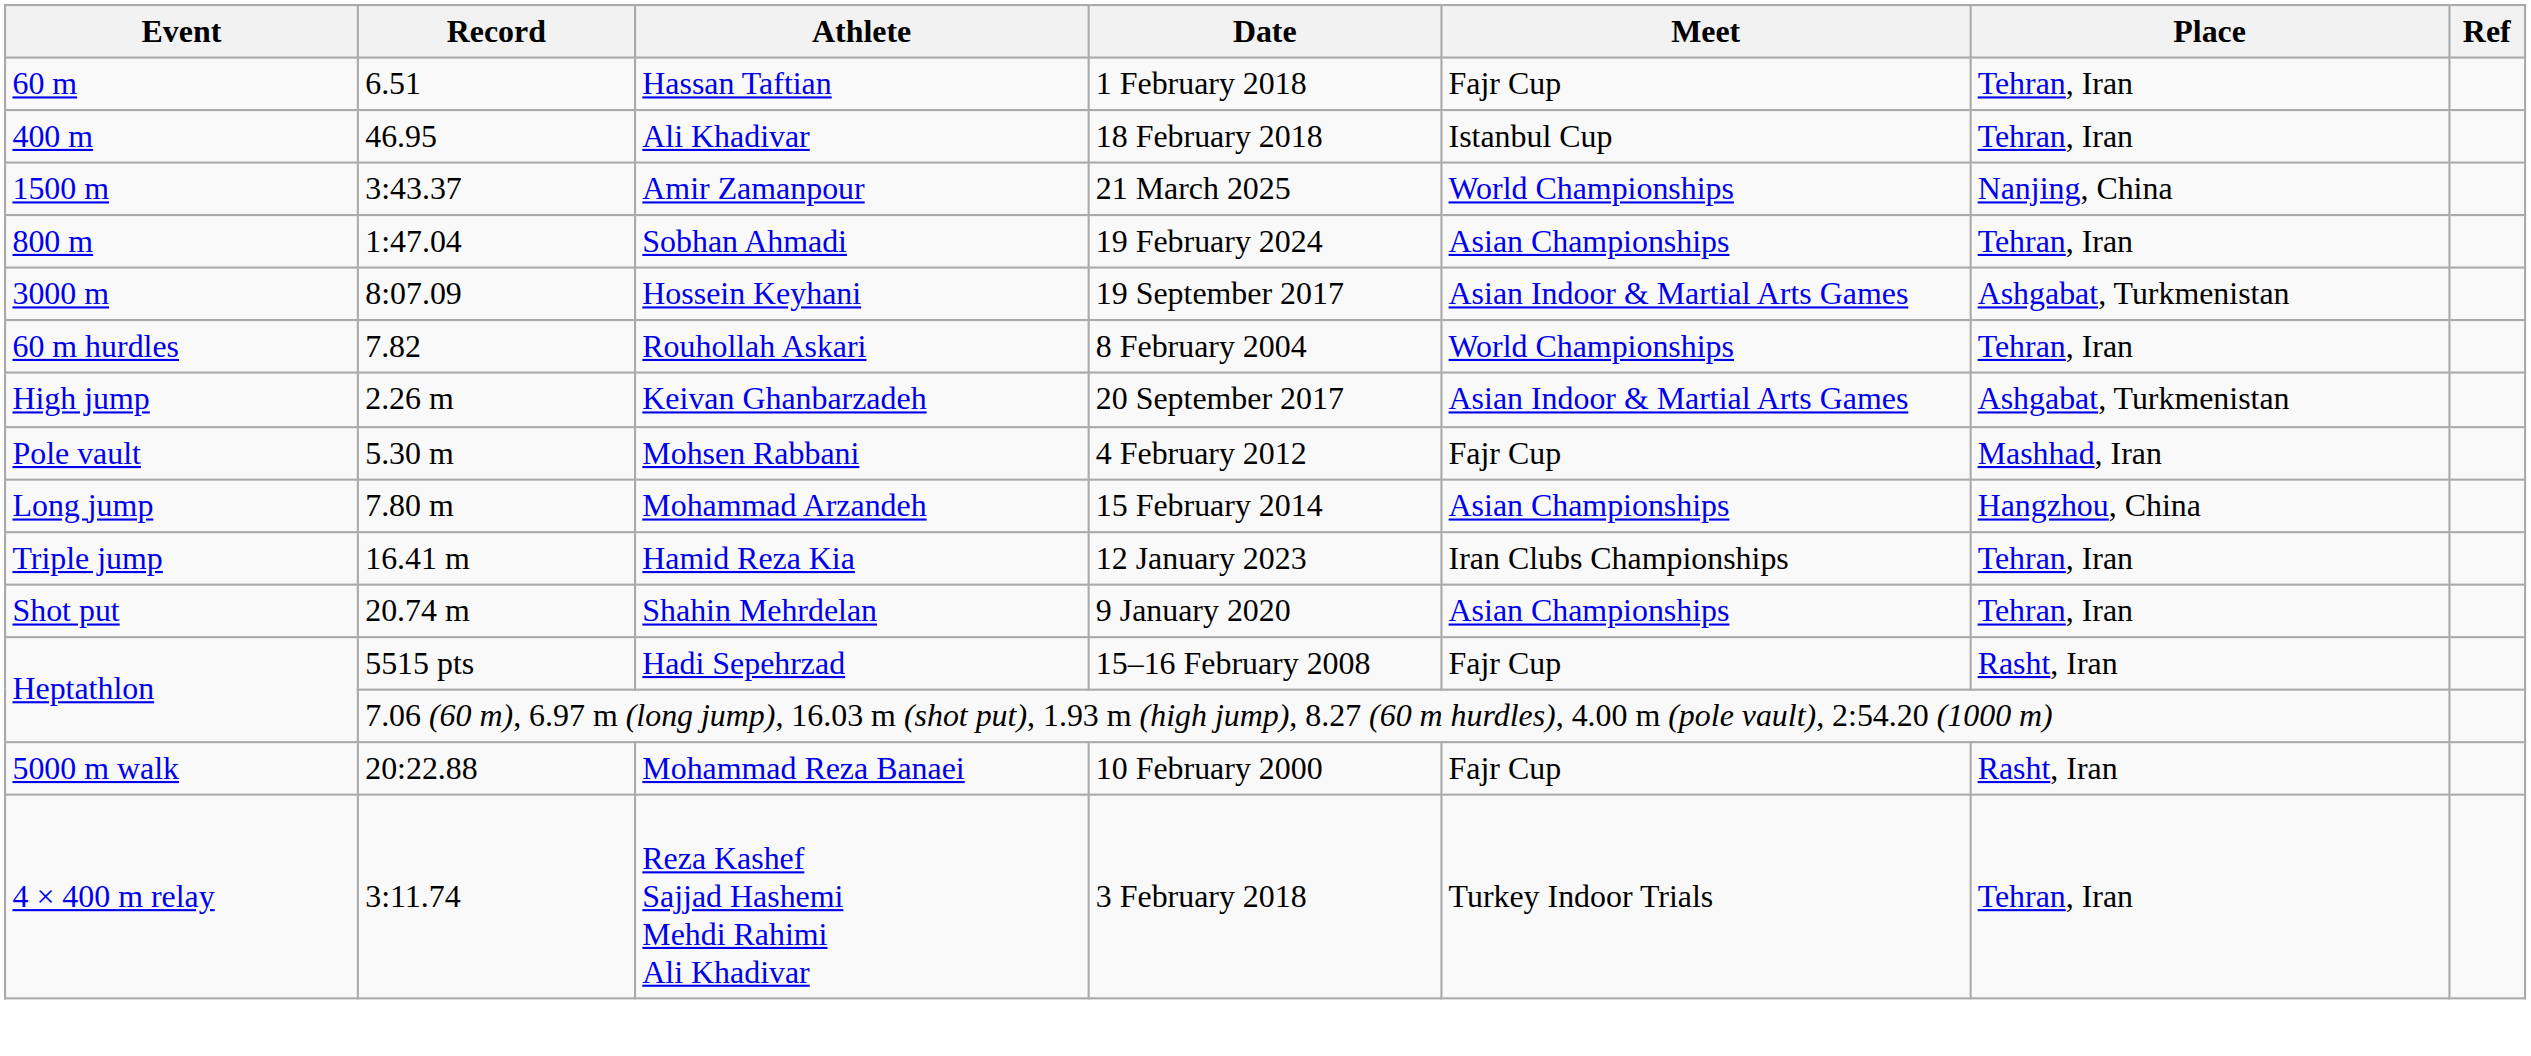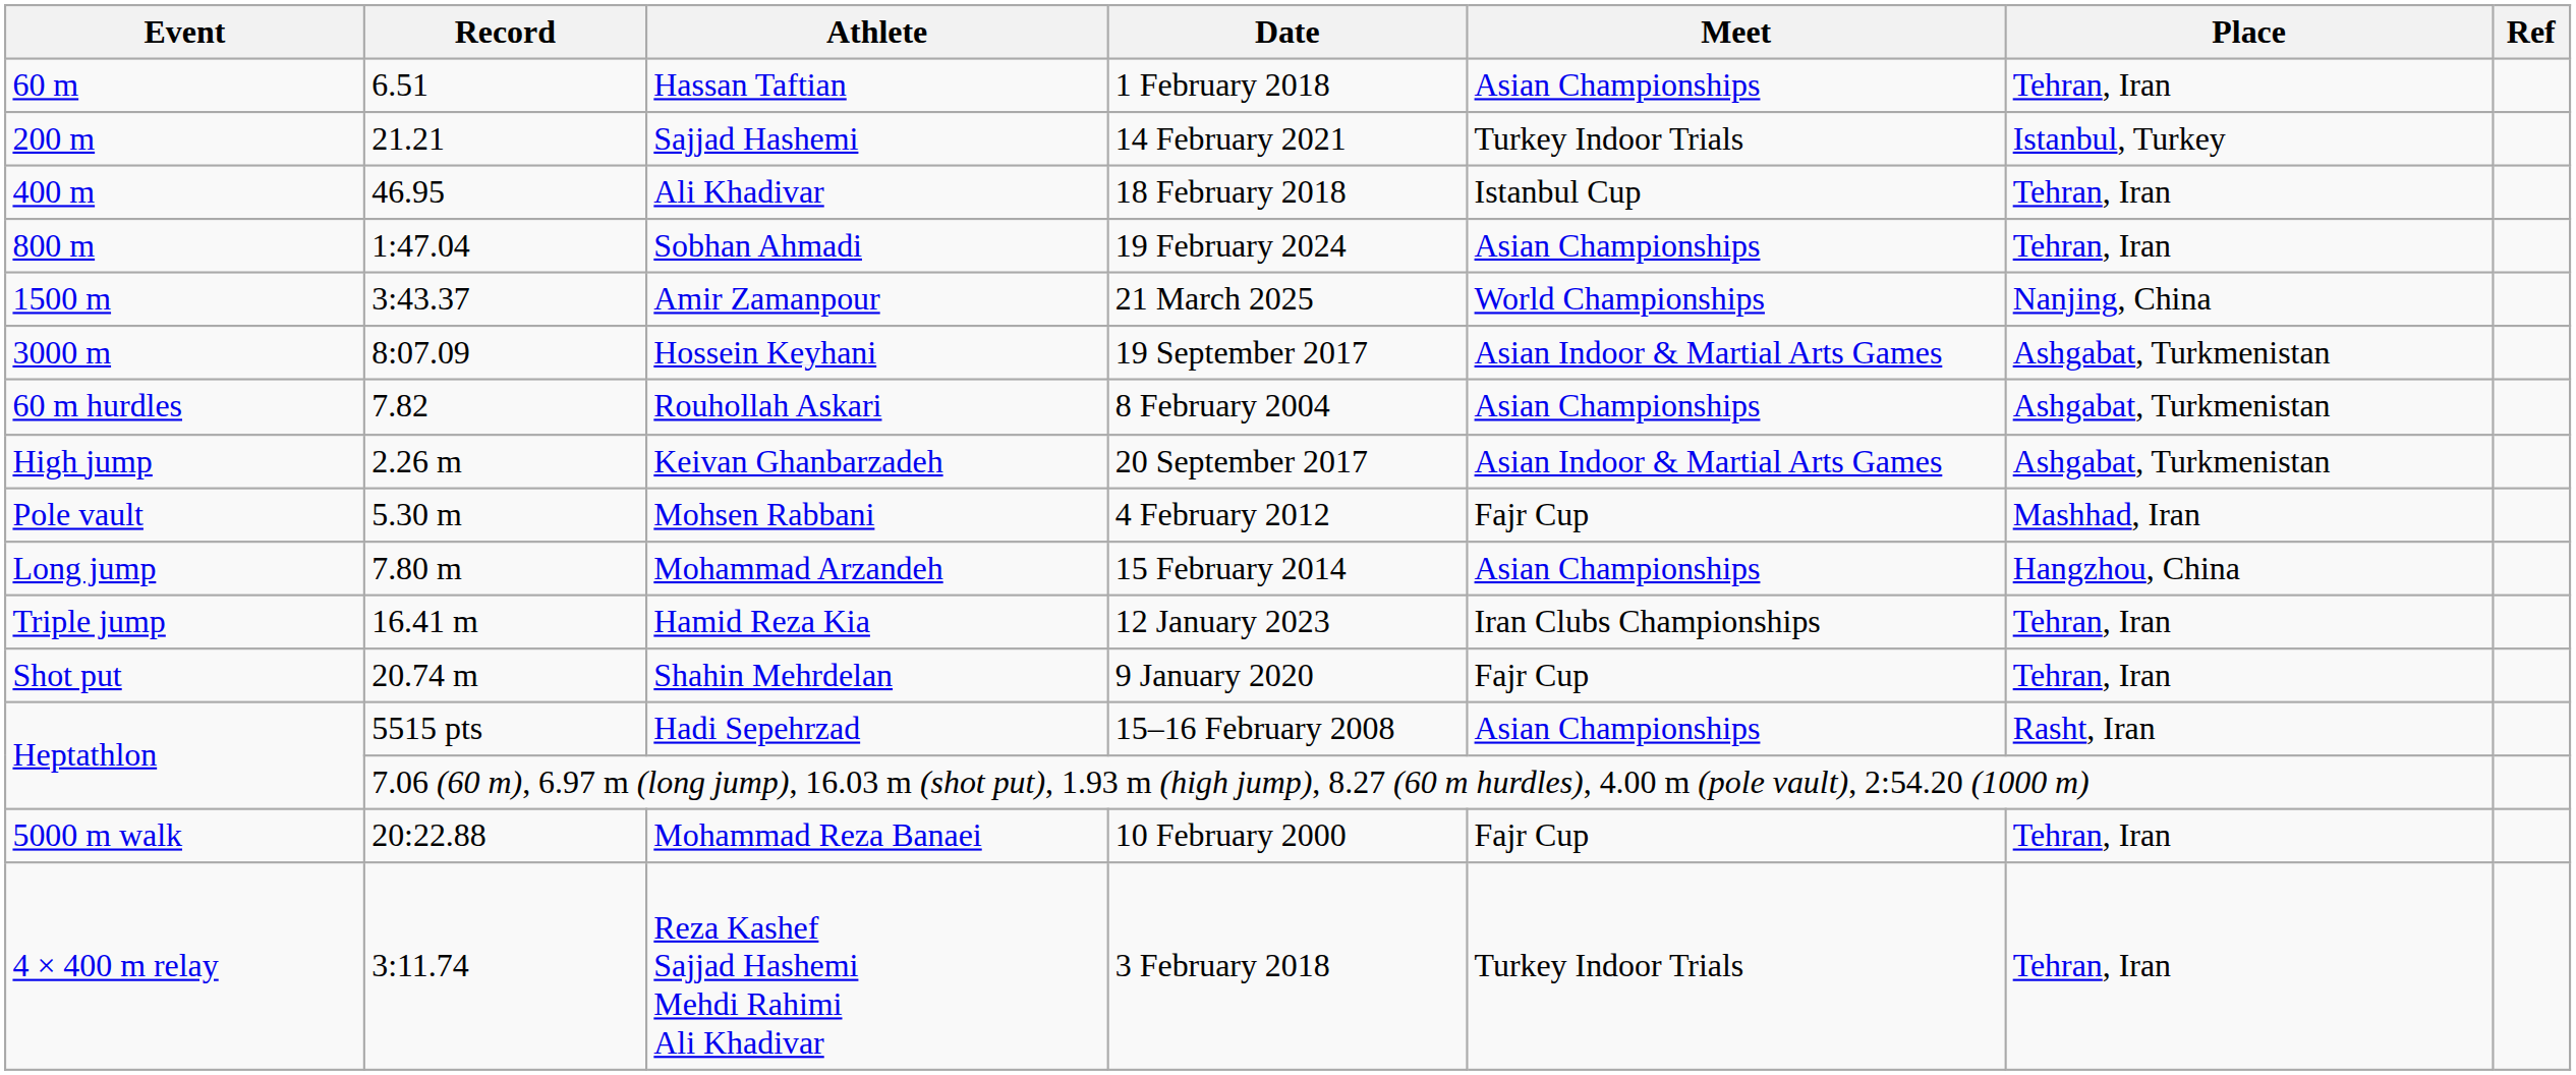Hassan Taftian | Meet: Fajr Cup -> Asian Championships
+ row: 200 m | 21.21 | Sajjad Hashemi | 14 February 2021 | Turkey Indoor Trials | Istanbul, Turkey
rows swapped: Sobhan Ahmadi <-> Amir Zamanpour
Rouhollah Askari | Meet: World Championships -> Asian Championships
Rouhollah Askari | Place: Tehran, Iran -> Ashgabat, Turkmenistan
Shahin Mehrdelan | Meet: Asian Championships -> Fajr Cup
Hadi Sepehrzad | Meet: Fajr Cup -> Asian Championships
Mohammad Reza Banaei | Place: Rasht, Iran -> Tehran, Iran
